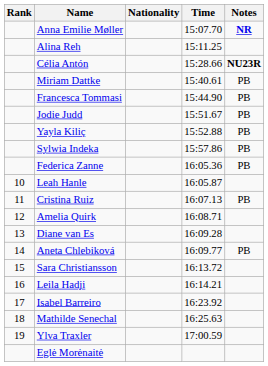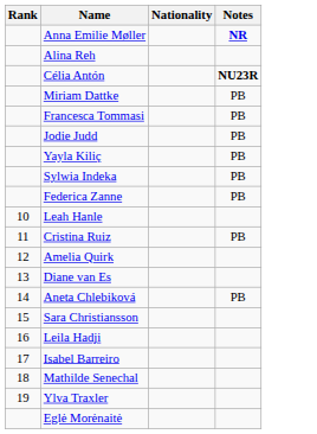- column: Time | 15:07.70 | 15:11.25 | 15:28.66 | 15:40.61 | 15:44.90 | 15:51.67 | 15:52.88 | 15:57.86 | 16:05.36 | 16:05.87 | 16:07.13 | 16:08.71 | 16:09.28 | 16:09.77 | 16:13.72 | 16:14.21 | 16:23.92 | 16:25.63 | 17:00.59
